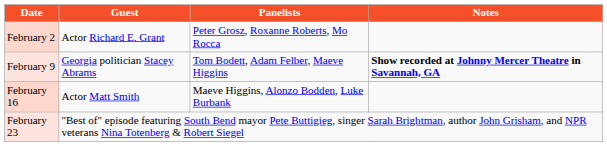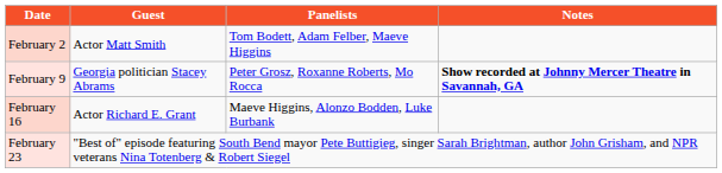February 2 | Guest: Actor Richard E. Grant -> Actor Matt Smith
February 2 | Panelists: Peter Grosz, Roxanne Roberts, Mo Rocca -> Tom Bodett, Adam Felber, Maeve Higgins
February 9 | Panelists: Tom Bodett, Adam Felber, Maeve Higgins -> Peter Grosz, Roxanne Roberts, Mo Rocca
February 16 | Guest: Actor Matt Smith -> Actor Richard E. Grant
